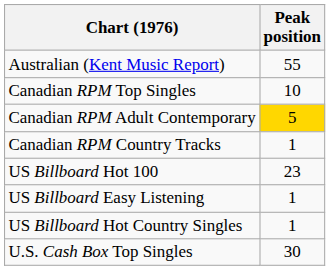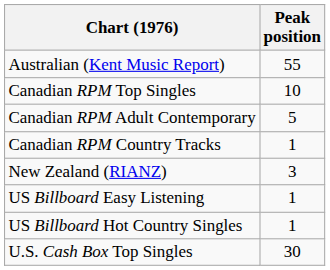Canadian RPM Adult Contemporary | Peak position: gold background -> no background
+ row: New Zealand (RIANZ) | 3
- row: US Billboard Hot 100 | 23
